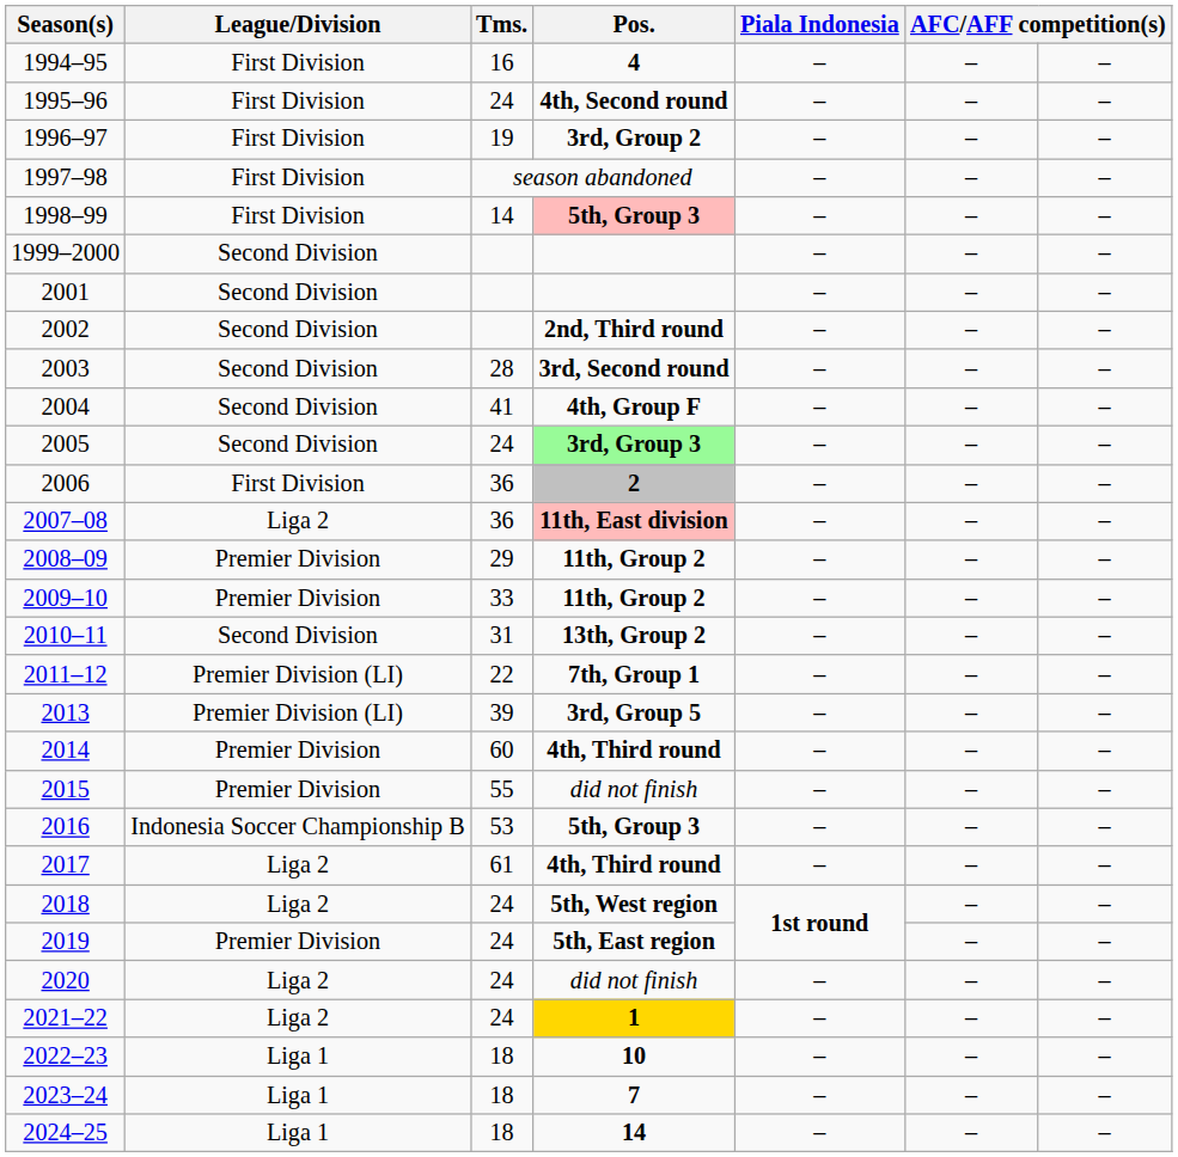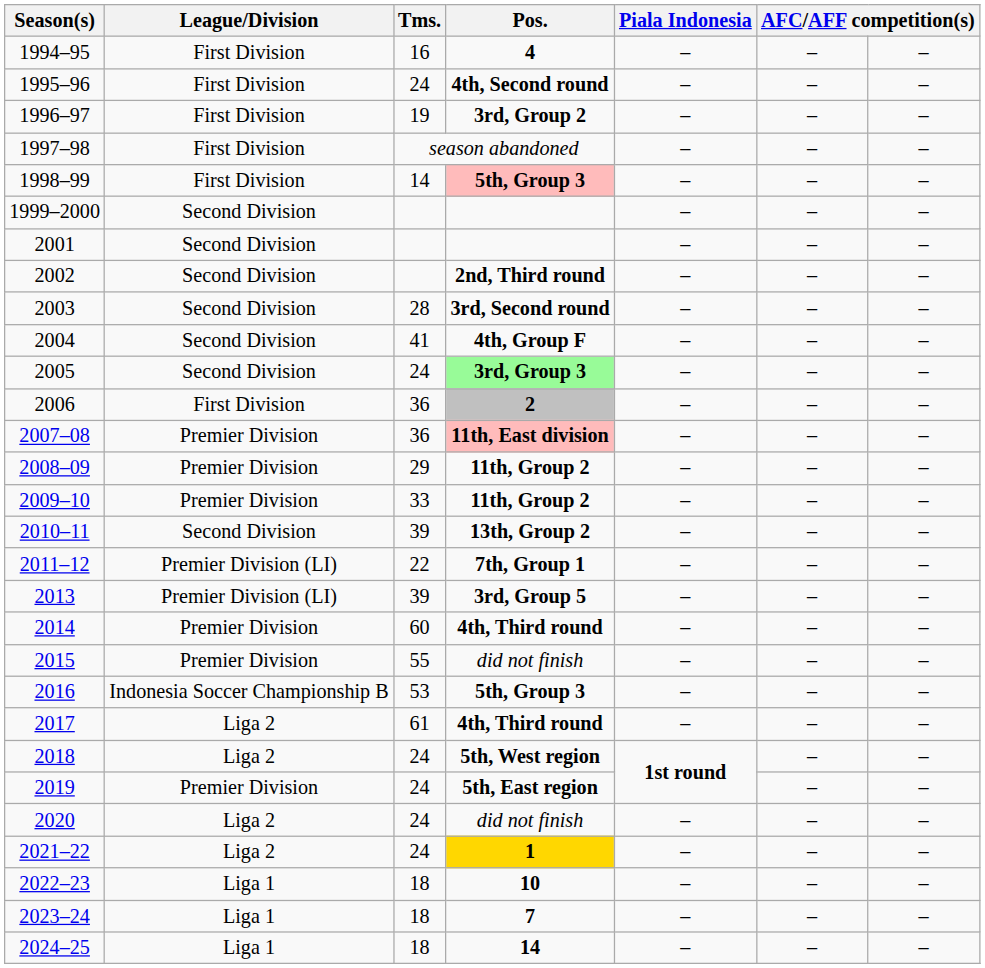2007–08 | League/Division: Liga 2 -> Premier Division
2010–11 | Tms.: 31 -> 39
